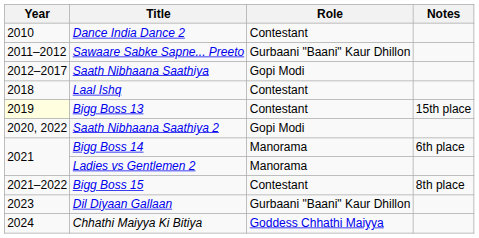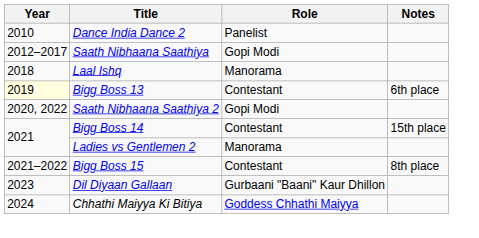Dance India Dance 2 | Role: Contestant -> Panelist
- row: 2011–2012 | Sawaare Sabke Sapne... Preeto | Gurbaani "Baani" Kaur Dhillon
Laal Ishq | Role: Contestant -> Manorama
Bigg Boss 13 | Notes: 15th place -> 6th place
Bigg Boss 14 | Role: Manorama -> Contestant
Bigg Boss 14 | Notes: 6th place -> 15th place
